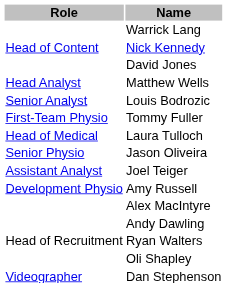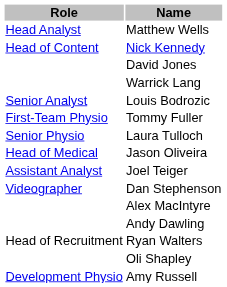rows swapped: Warrick Lang <-> Matthew Wells
Laura Tulloch | Role: Head of Medical -> Senior Physio
Jason Oliveira | Role: Senior Physio -> Head of Medical
rows swapped: Amy Russell <-> Dan Stephenson
